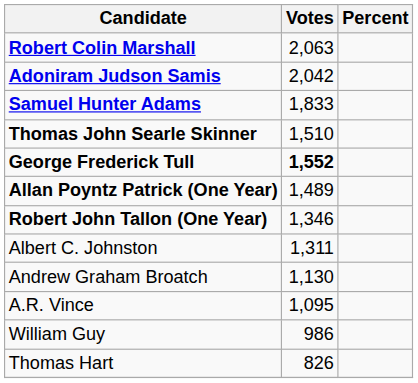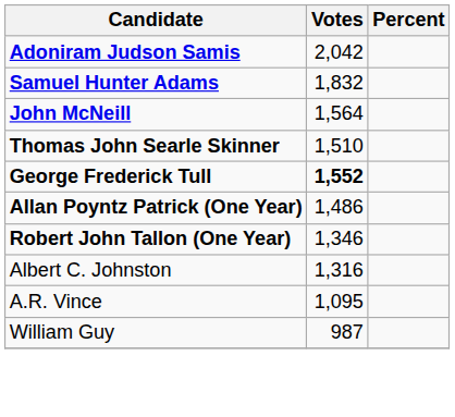- row: Robert Colin Marshall | 2,063
Samuel Hunter Adams | Votes: 1,833 -> 1,832
+ row: John McNeill | 1,564
Allan Poyntz Patrick (One Year) | Votes: 1,489 -> 1,486
Albert C. Johnston | Votes: 1,311 -> 1,316
- row: Andrew Graham Broatch | 1,130
William Guy | Votes: 986 -> 987
- row: Thomas Hart | 826
